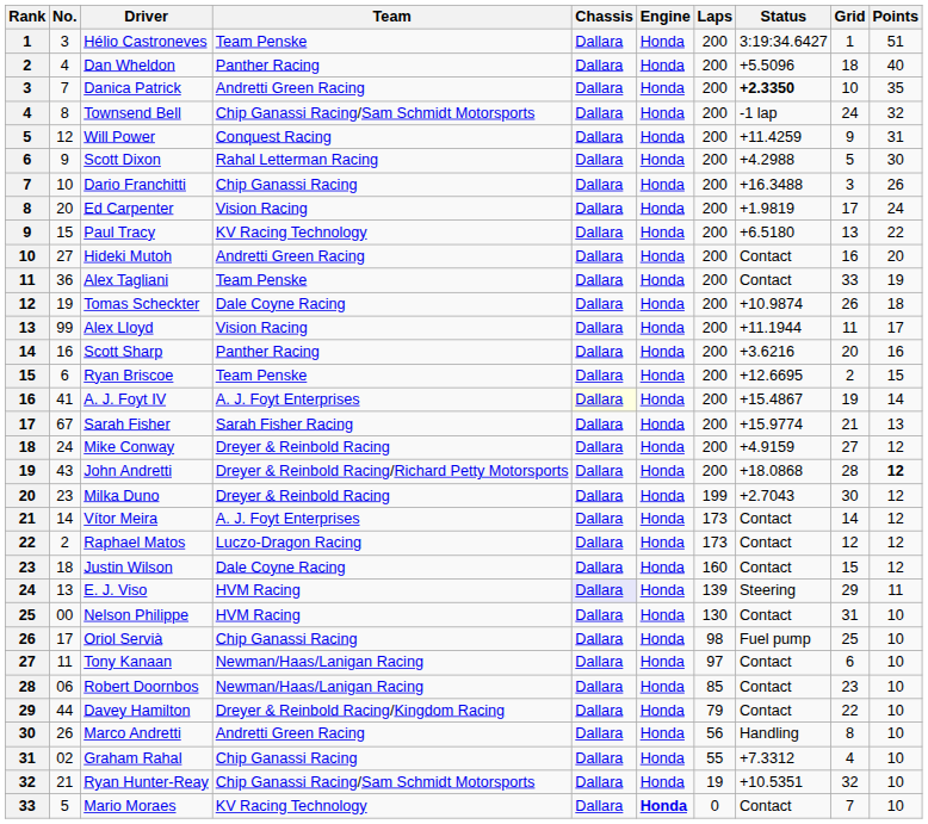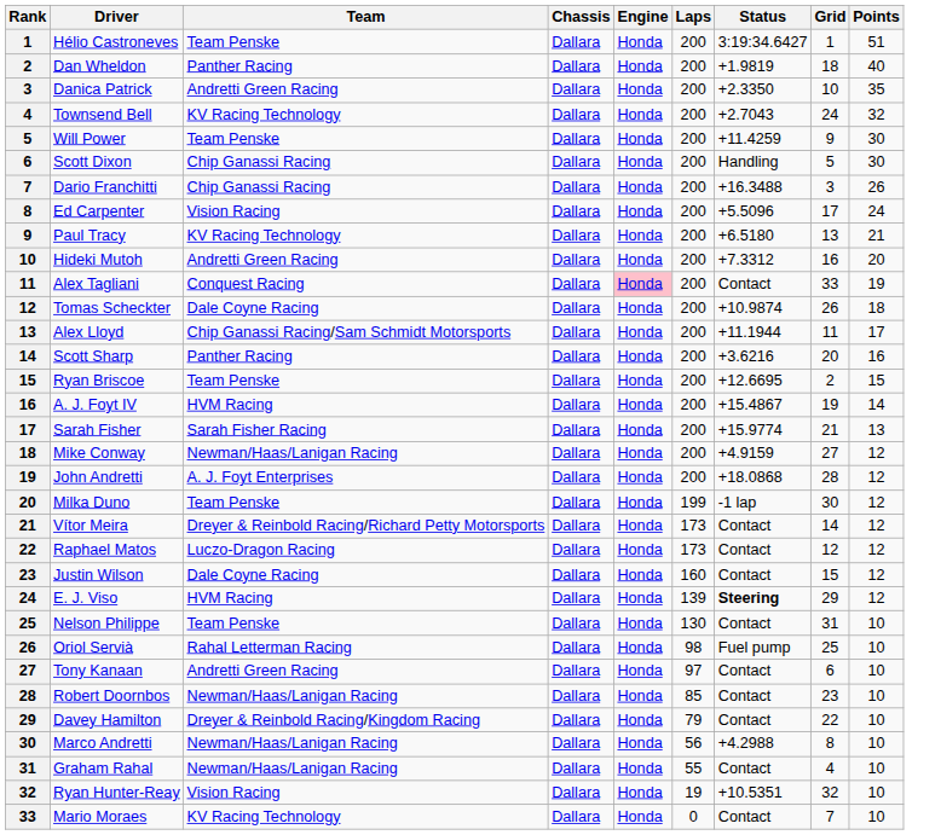- column: No. | 3 | 4 | 7 | 8 | 12 | 9 | 10 | 20 | 15 | 27 | 36 | 19 | 99 | 16 | 6 | 41 | 67 | 24 | 43 | 23 | 14 | 2 | 18 | 13 | 00 | 17 | 11 | 06 | 44 | 26 | 02 | 21 | 5
Dan Wheldon | Status: +5.5096 -> +1.9819
Danica Patrick | Status: bold -> normal
Townsend Bell | Team: Chip Ganassi Racing/Sam Schmidt Motorsports -> KV Racing Technology
Townsend Bell | Status: -1 lap -> +2.7043
Will Power | Team: Conquest Racing -> Team Penske
Will Power | Points: 31 -> 30
Scott Dixon | Team: Rahal Letterman Racing -> Chip Ganassi Racing
Scott Dixon | Status: +4.2988 -> Handling
Ed Carpenter | Status: +1.9819 -> +5.5096
Paul Tracy | Points: 22 -> 21
Hideki Mutoh | Status: Contact -> +7.3312
Alex Tagliani | Team: Team Penske -> Conquest Racing
Alex Tagliani | Engine: no background -> pink background
Alex Lloyd | Team: Vision Racing -> Chip Ganassi Racing/Sam Schmidt Motorsports
A. J. Foyt IV | Team: A. J. Foyt Enterprises -> HVM Racing
A. J. Foyt IV | Chassis: lightyellow background -> no background
Mike Conway | Team: Dreyer & Reinbold Racing -> Newman/Haas/Lanigan Racing
John Andretti | Team: Dreyer & Reinbold Racing/Richard Petty Motorsports -> A. J. Foyt Enterprises
John Andretti | Points: bold -> normal
Milka Duno | Team: Dreyer & Reinbold Racing -> Team Penske
Milka Duno | Status: +2.7043 -> -1 lap
Vítor Meira | Team: A. J. Foyt Enterprises -> Dreyer & Reinbold Racing/Richard Petty Motorsports
E. J. Viso | Chassis: lavender background -> no background
E. J. Viso | Status: normal -> bold
E. J. Viso | Points: 11 -> 12
Nelson Philippe | Team: HVM Racing -> Team Penske
Oriol Servià | Team: Chip Ganassi Racing -> Rahal Letterman Racing
Tony Kanaan | Team: Newman/Haas/Lanigan Racing -> Andretti Green Racing
Marco Andretti | Team: Andretti Green Racing -> Newman/Haas/Lanigan Racing
Marco Andretti | Status: Handling -> +4.2988
Graham Rahal | Team: Chip Ganassi Racing -> Newman/Haas/Lanigan Racing
Graham Rahal | Status: +7.3312 -> Contact
Ryan Hunter-Reay | Team: Chip Ganassi Racing/Sam Schmidt Motorsports -> Vision Racing
Mario Moraes | Engine: bold -> normal
